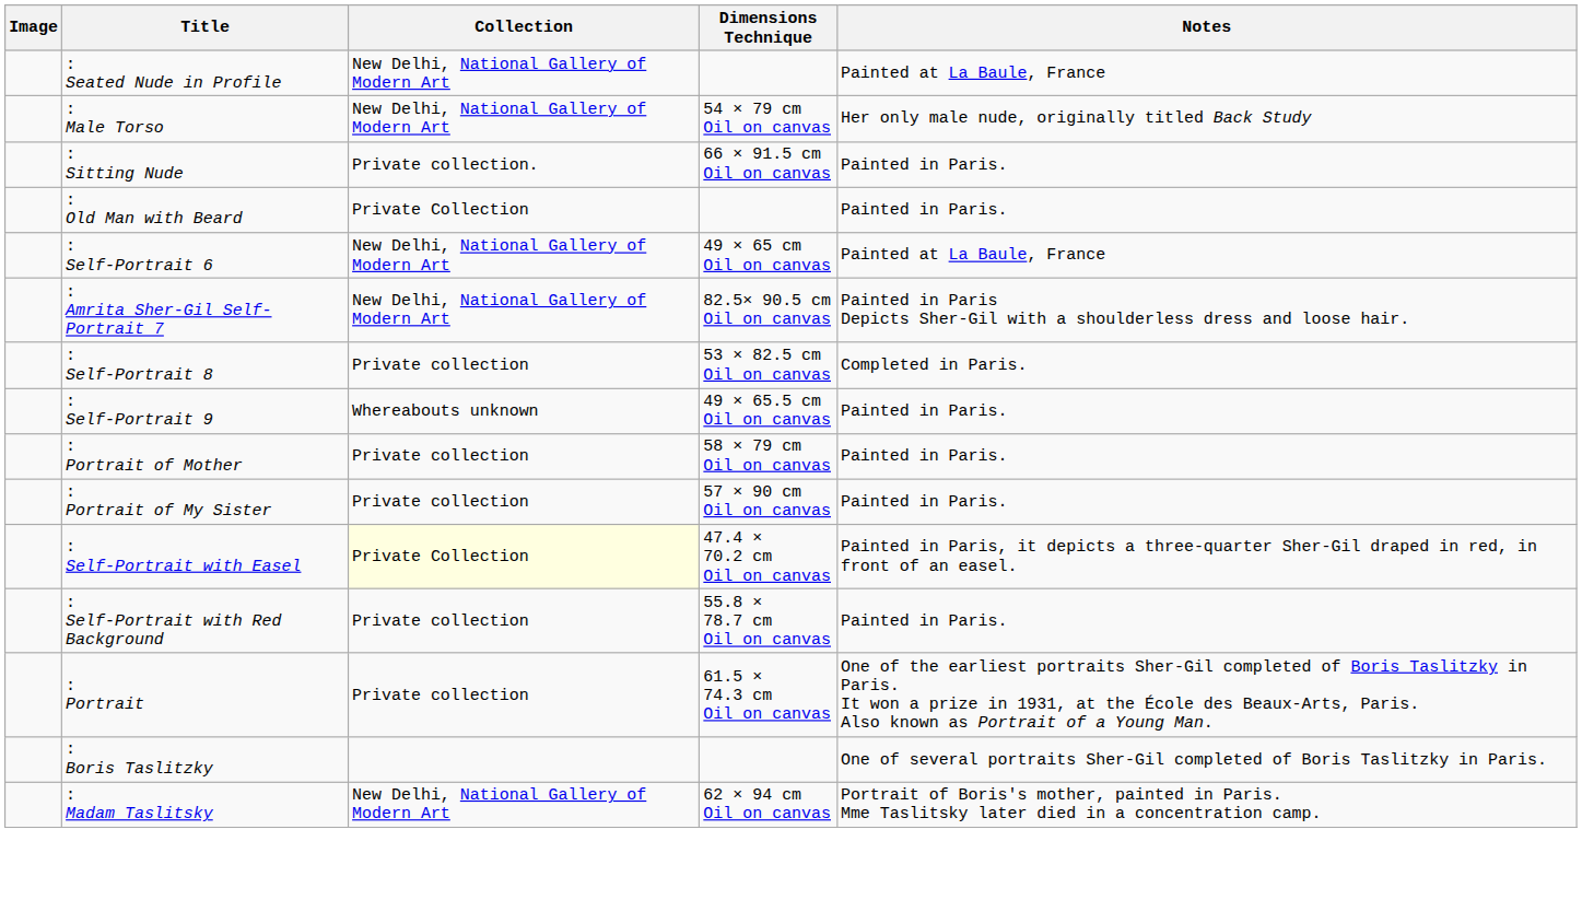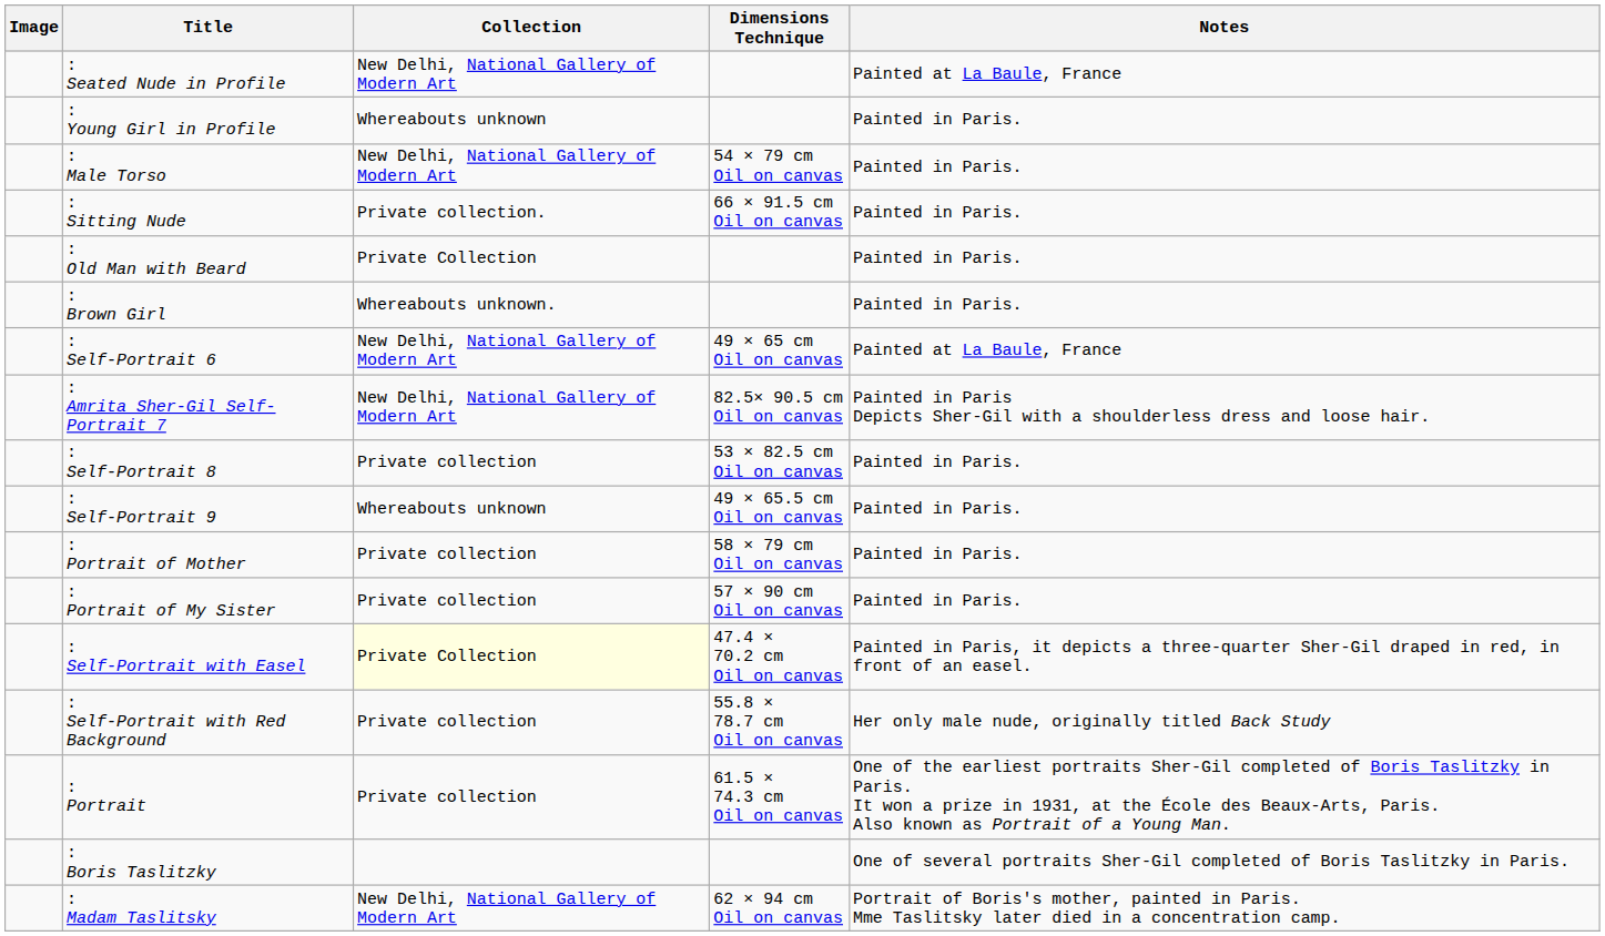+ row: : Young Girl in Profile | Whereabouts unknown | Painted in Paris.
: Male Torso | Notes: Her only male nude, originally titled Back Study -> Painted in Paris.
+ row: : Brown Girl | Whereabouts unknown. | Painted in Paris.
: Self-Portrait 8 | Notes: Completed in Paris. -> Painted in Paris.
: Self-Portrait with Red Background | Notes: Painted in Paris. -> Her only male nude, originally titled Back Study
